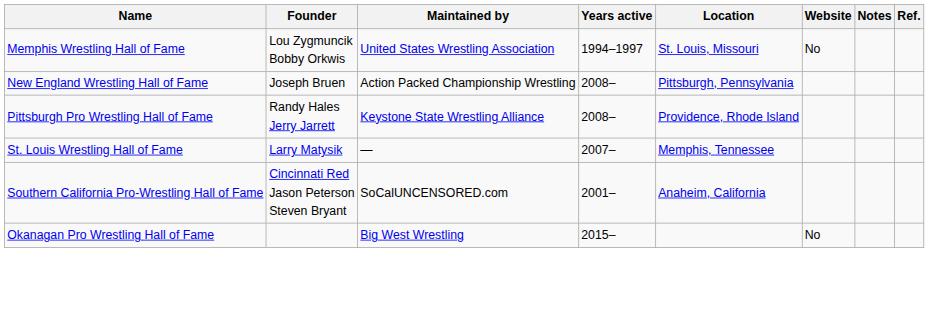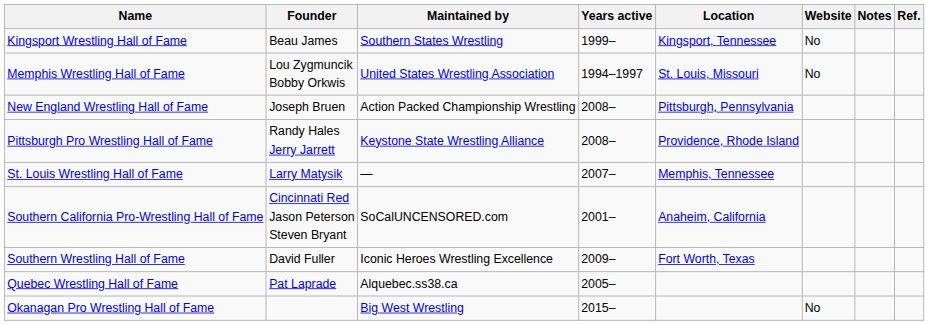+ row: Kingsport Wrestling Hall of Fame | Beau James | Southern States Wrestling | 1999– | Kingsport, Tennessee | No
+ row: Southern Wrestling Hall of Fame | David Fuller | Iconic Heroes Wrestling Excellence | 2009– | Fort Worth, Texas
+ row: Quebec Wrestling Hall of Fame | Pat Laprade | Alquebec.ss38.ca | 2005–
